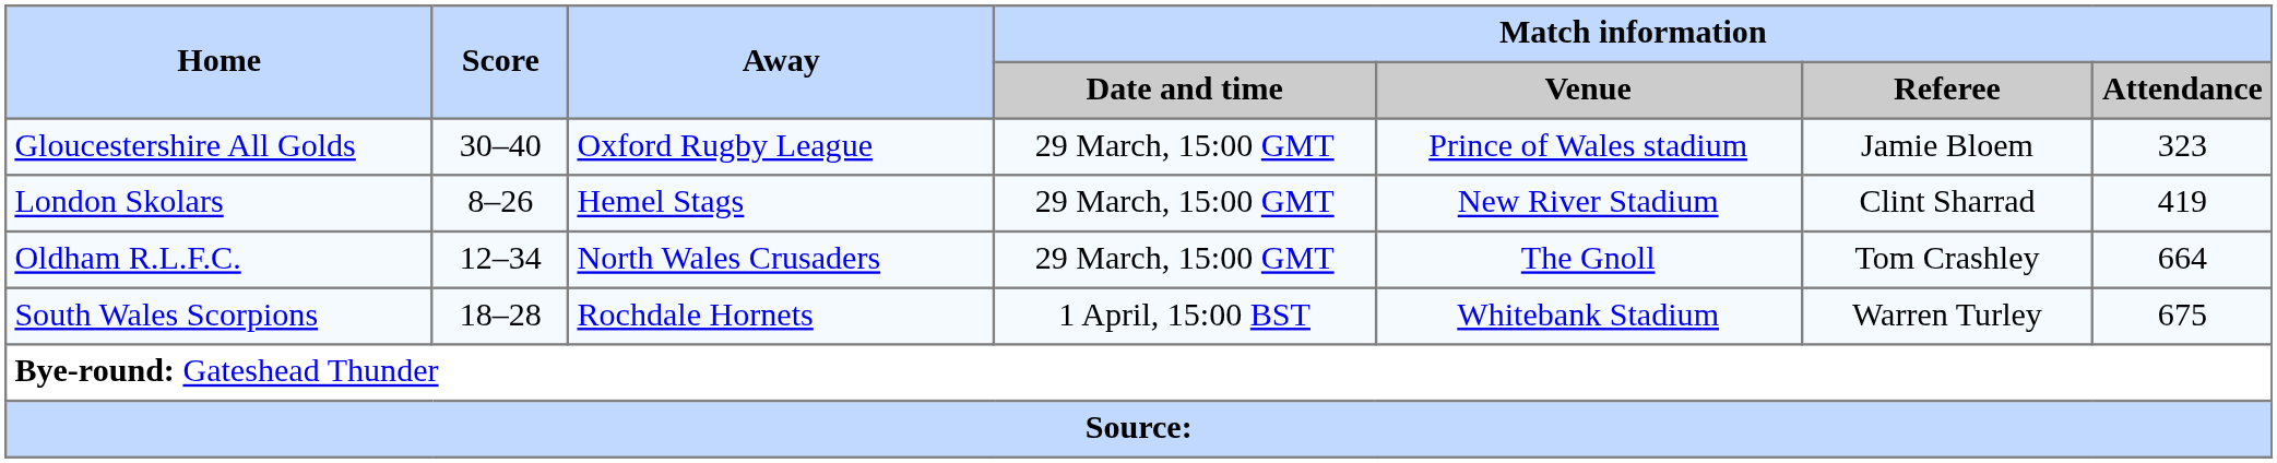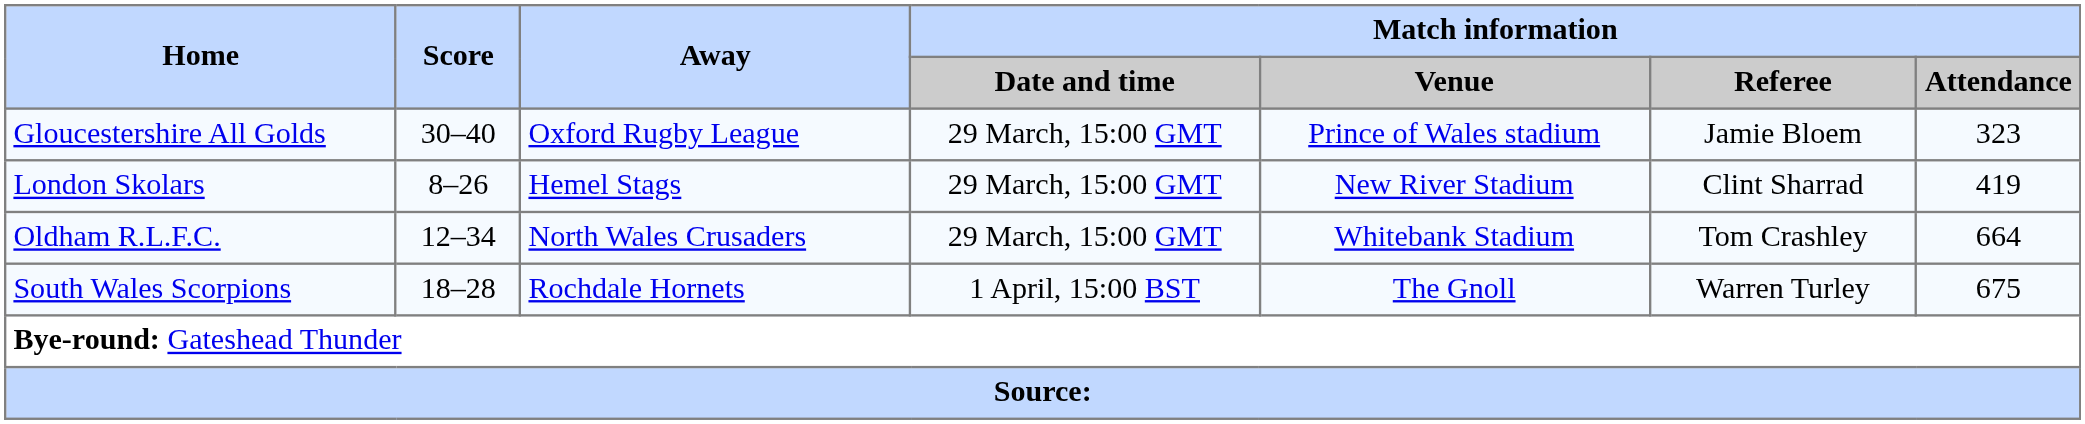Oldham R.L.F.C. | Match information / Venue: The Gnoll -> Whitebank Stadium
South Wales Scorpions | Match information / Venue: Whitebank Stadium -> The Gnoll
